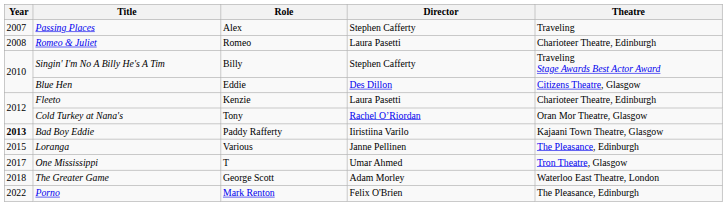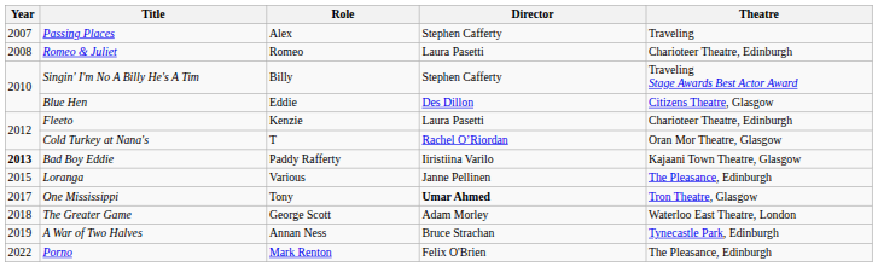Cold Turkey at Nana's | Role: Tony -> T
One Mississippi | Role: T -> Tony
One Mississippi | Director: normal -> bold
+ row: 2019 | A War of Two Halves | Annan Ness | Bruce Strachan | Tynecastle Park, Edinburgh
